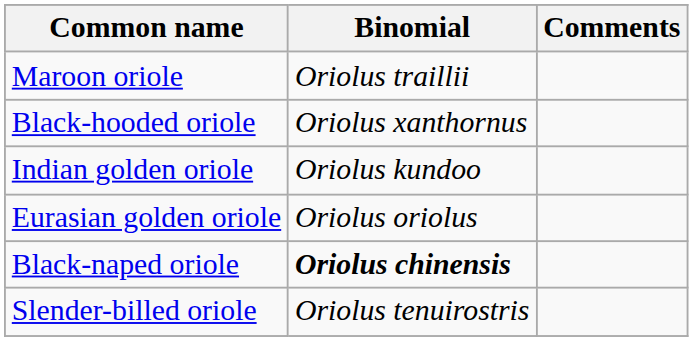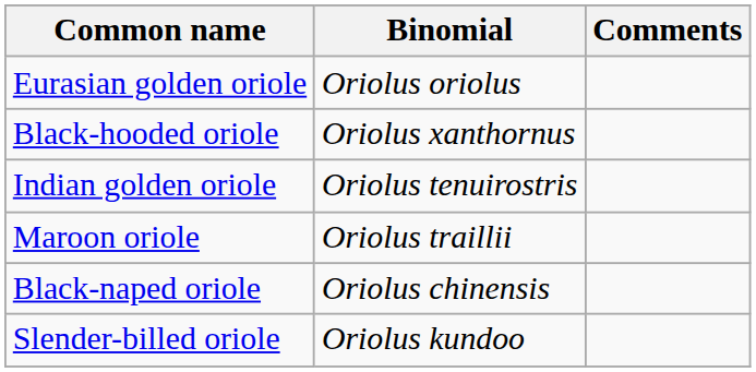rows swapped: Maroon oriole <-> Eurasian golden oriole
Indian golden oriole | Binomial: Oriolus kundoo -> Oriolus tenuirostris
Black-naped oriole | Binomial: bold -> normal
Slender-billed oriole | Binomial: Oriolus tenuirostris -> Oriolus kundoo
